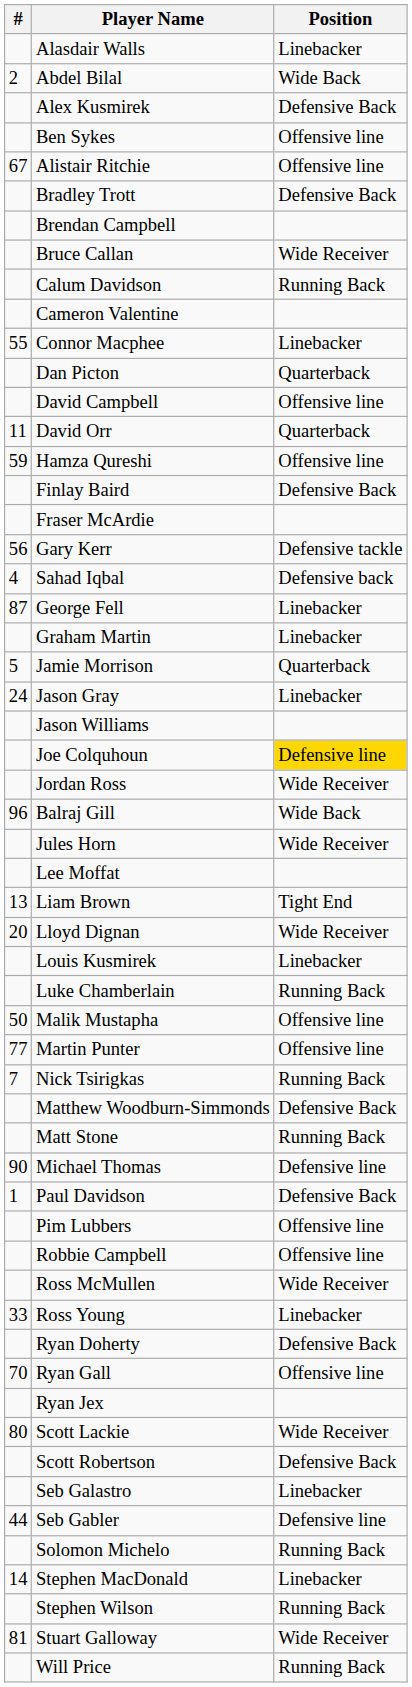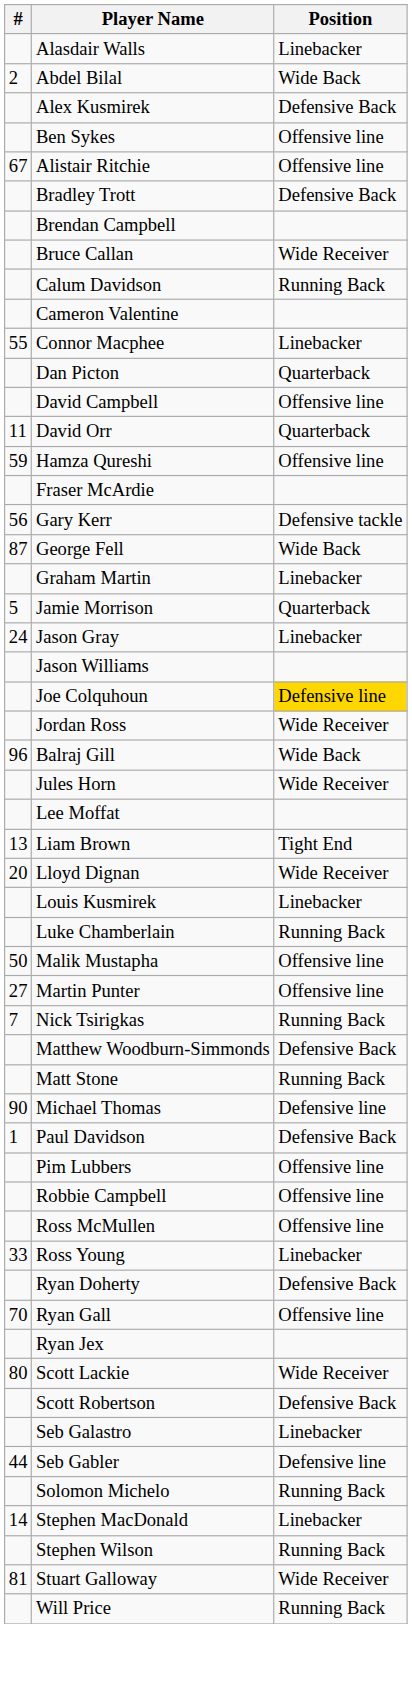- row: Finlay Baird | Defensive Back
- row: 4 | Sahad Iqbal | Defensive back
George Fell | Position: Linebacker -> Wide Back
Martin Punter | #: 77 -> 27
Ross McMullen | Position: Wide Receiver -> Offensive line
